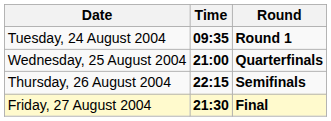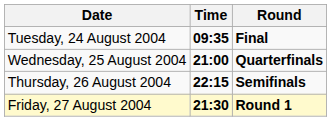Tuesday, 24 August 2004 | Round: Round 1 -> Final
Friday, 27 August 2004 | Round: Final -> Round 1
